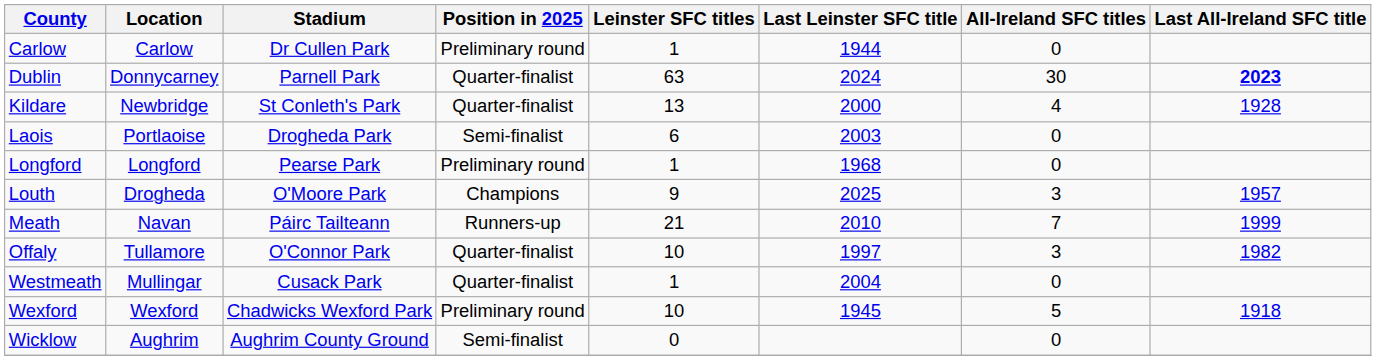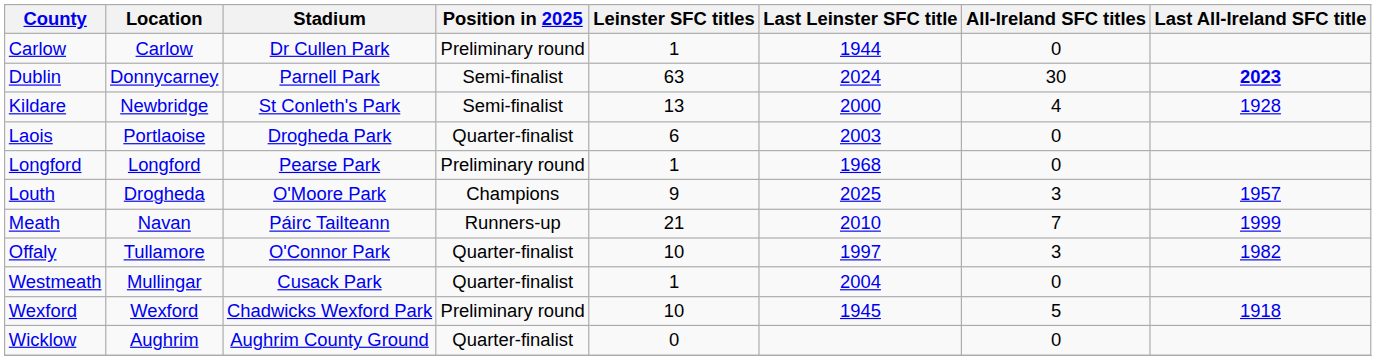Dublin | Position in 2025: Quarter-finalist -> Semi-finalist
Kildare | Position in 2025: Quarter-finalist -> Semi-finalist
Laois | Position in 2025: Semi-finalist -> Quarter-finalist
Wicklow | Position in 2025: Semi-finalist -> Quarter-finalist
